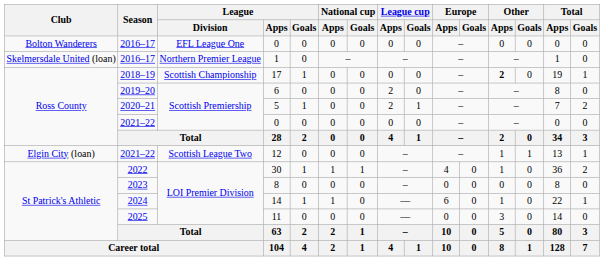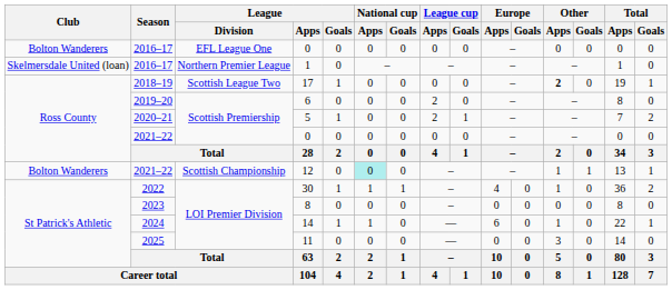17 | League / Division: Scottish Championship -> Scottish League Two
12 | Club: Elgin City (loan) -> Bolton Wanderers
12 | League / Division: Scottish League Two -> Scottish Championship
12 | National cup / Apps: no background -> paleturquoise background
